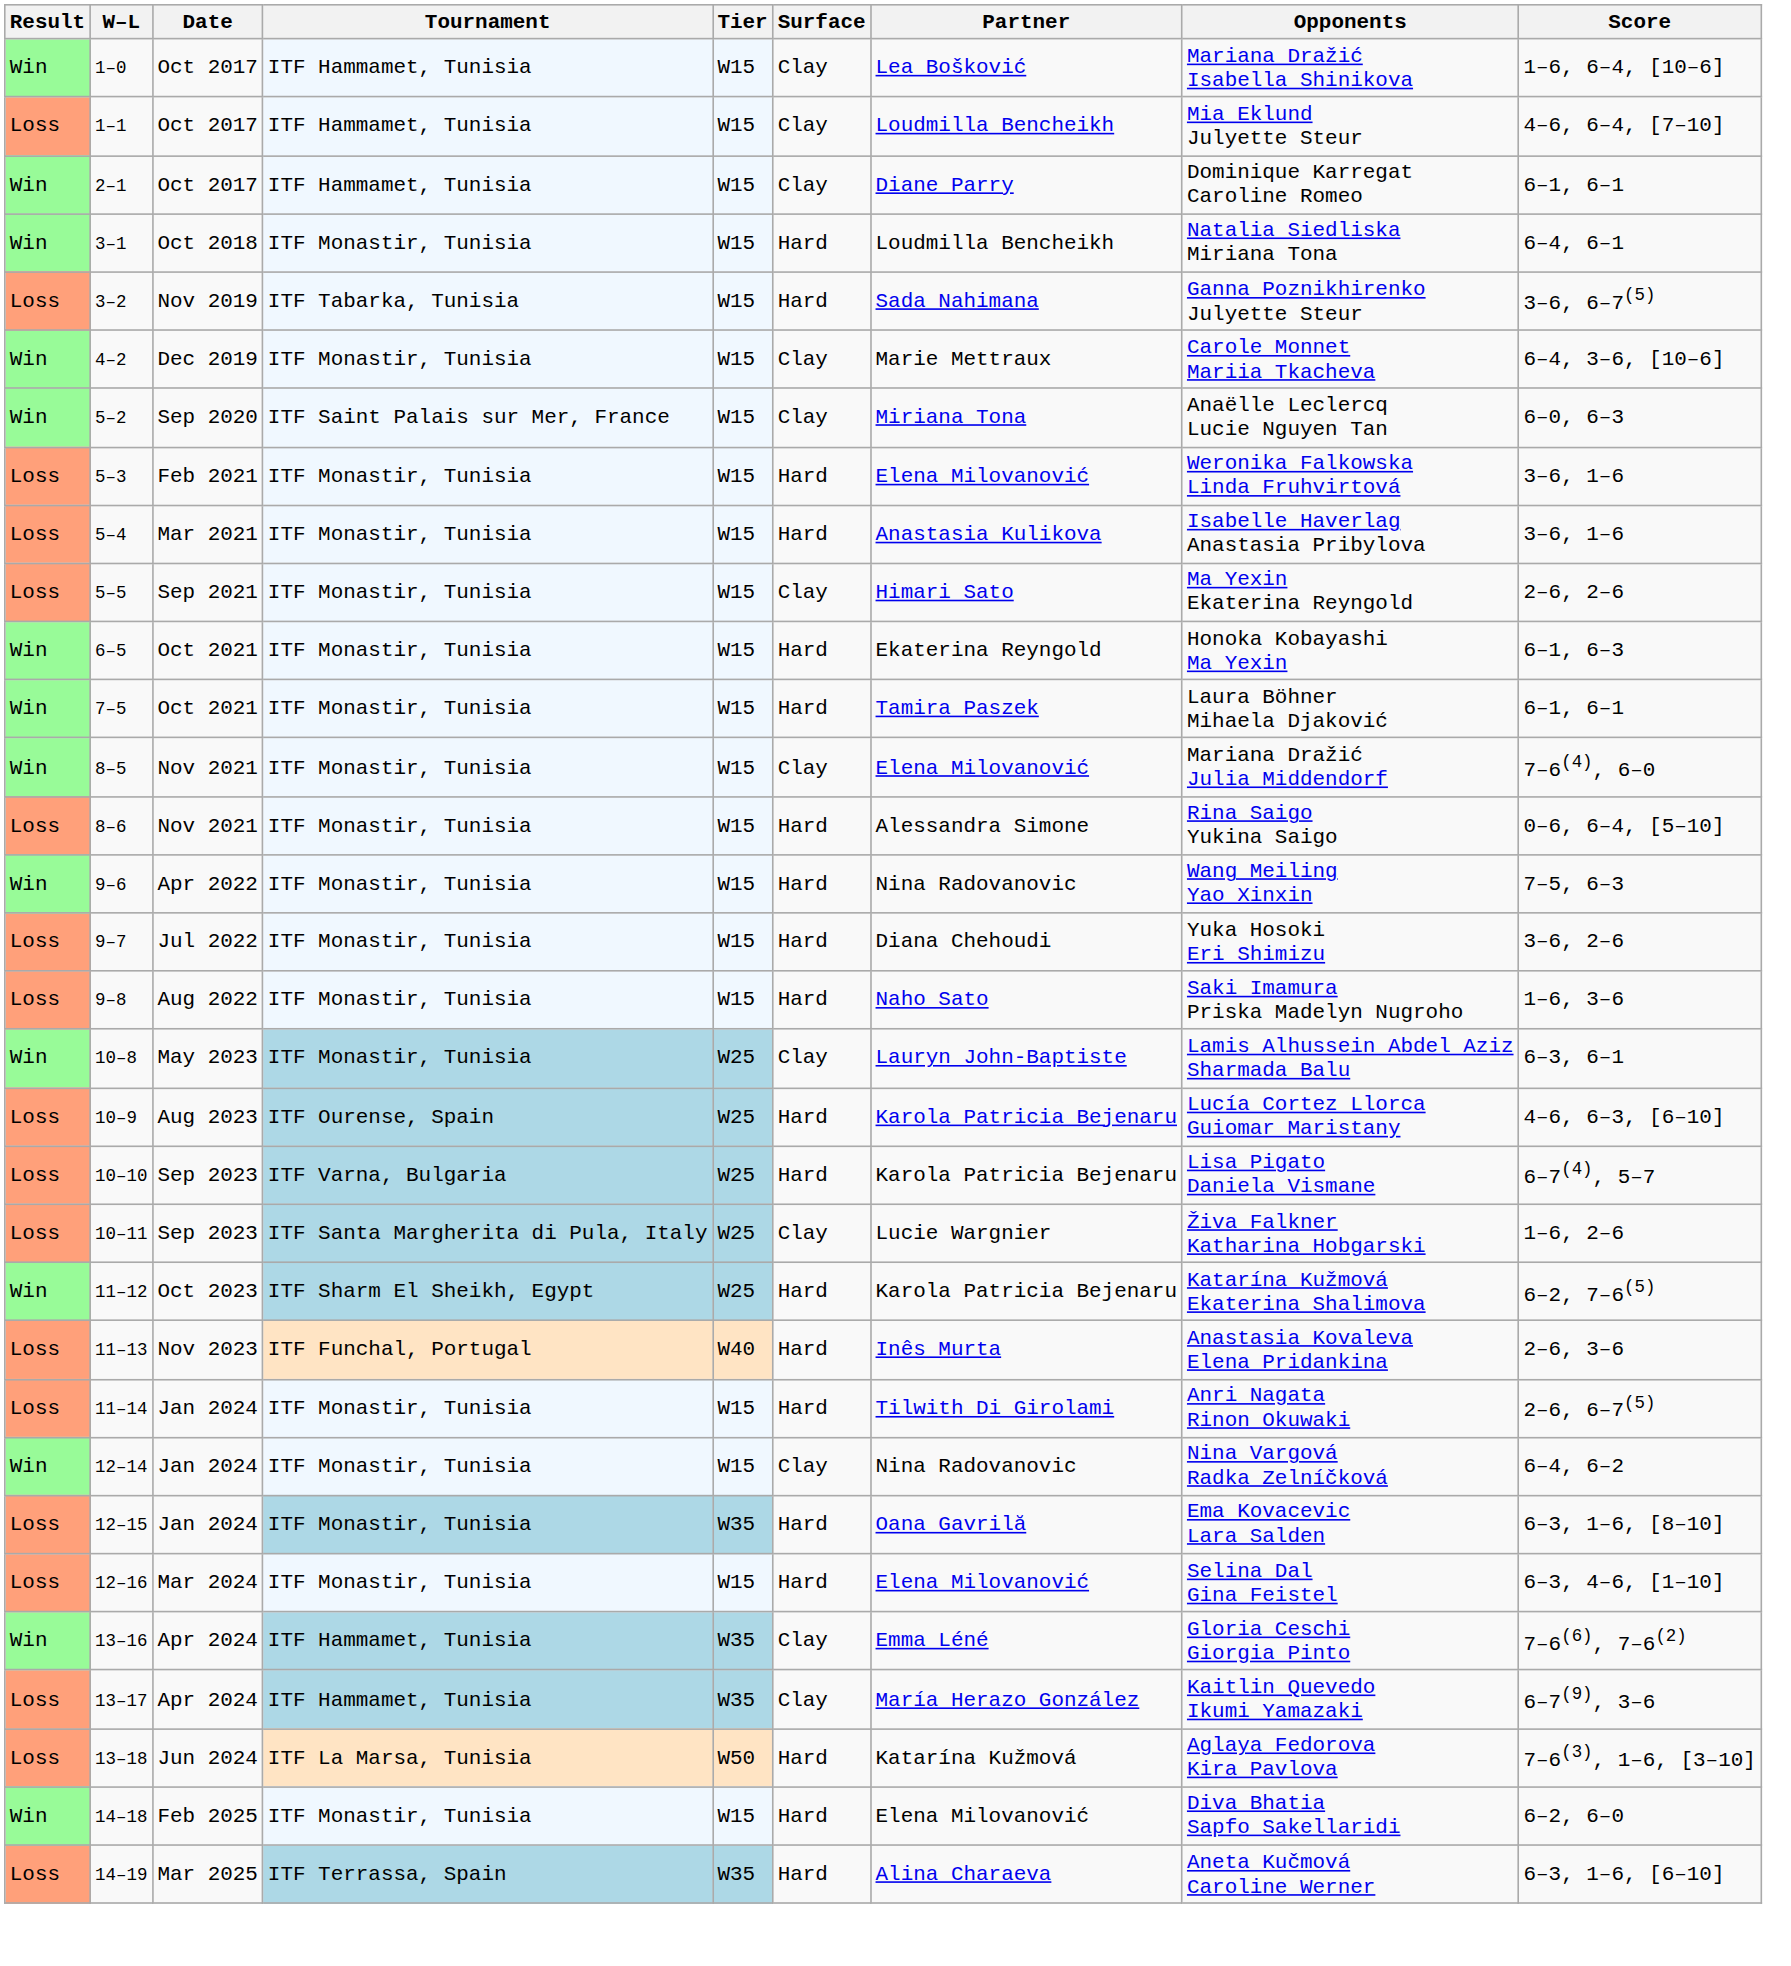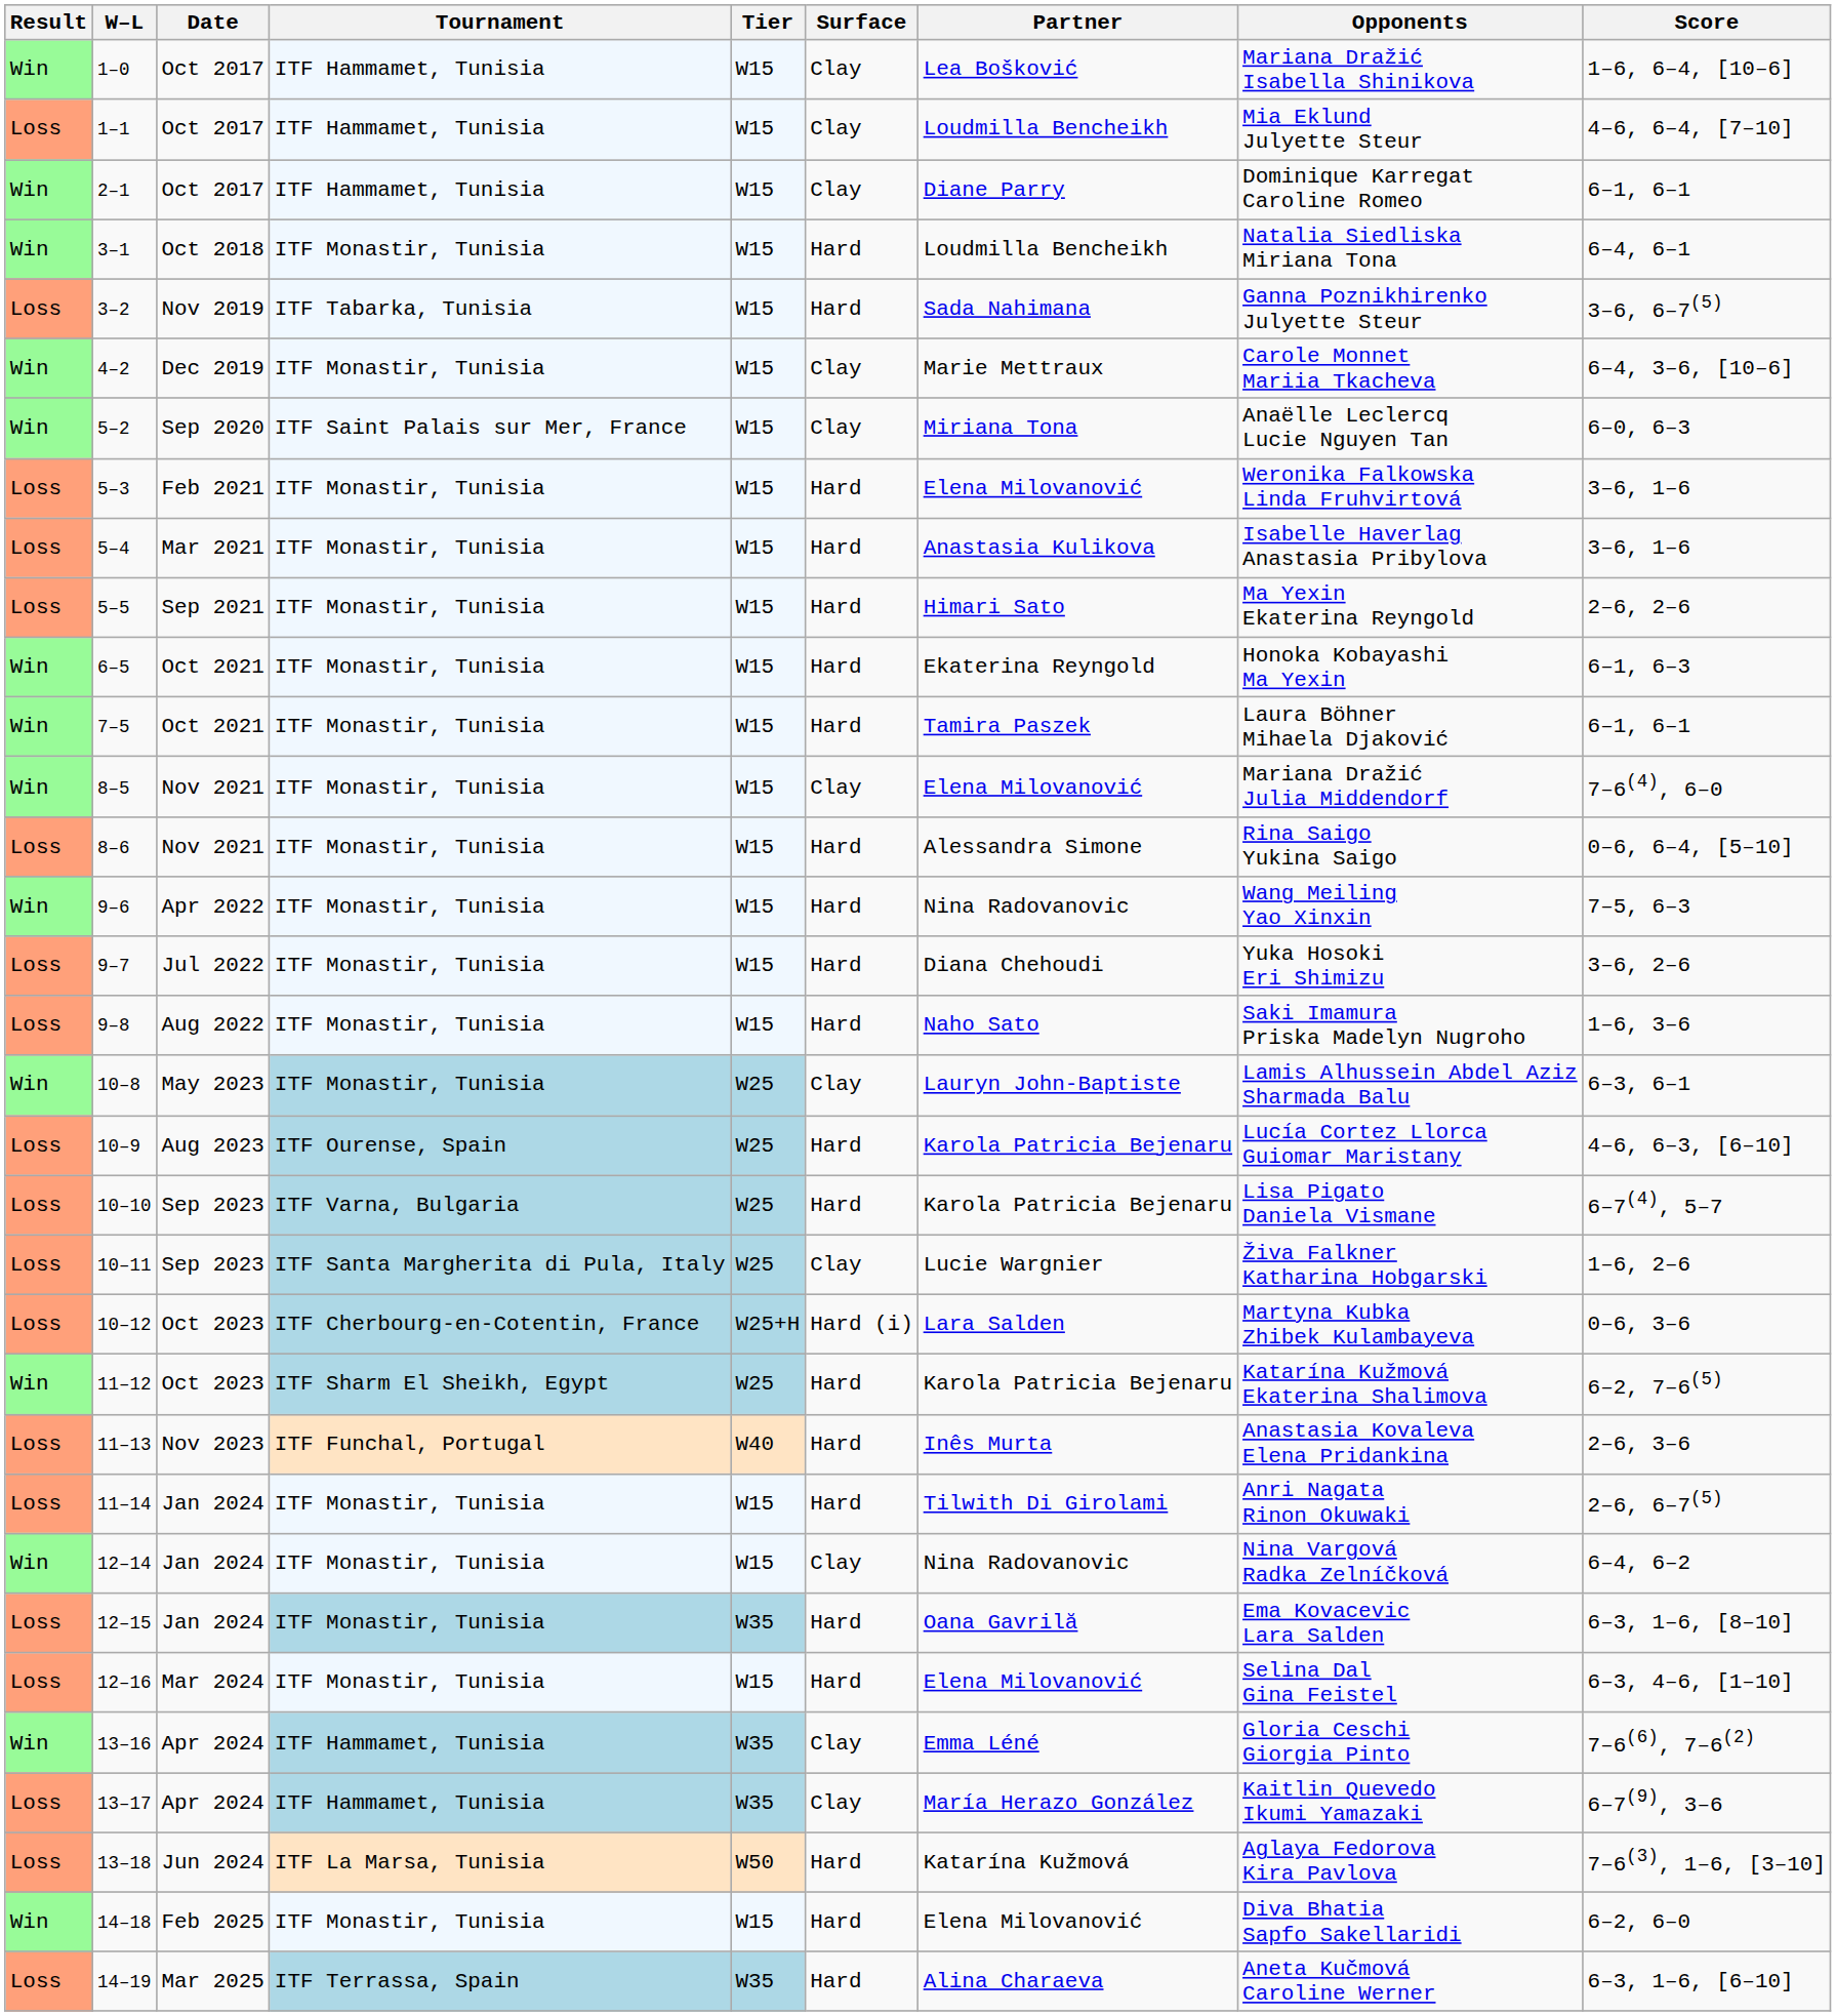5–5 | Surface: Clay -> Hard
+ row: Loss | 10–12 | Oct 2023 | ITF Cherbourg-en-Cotentin, France | W25+H | Hard (i) | Lara Salden | Martyna Kubka Zhibek Kulambayeva | 0–6, 3–6
